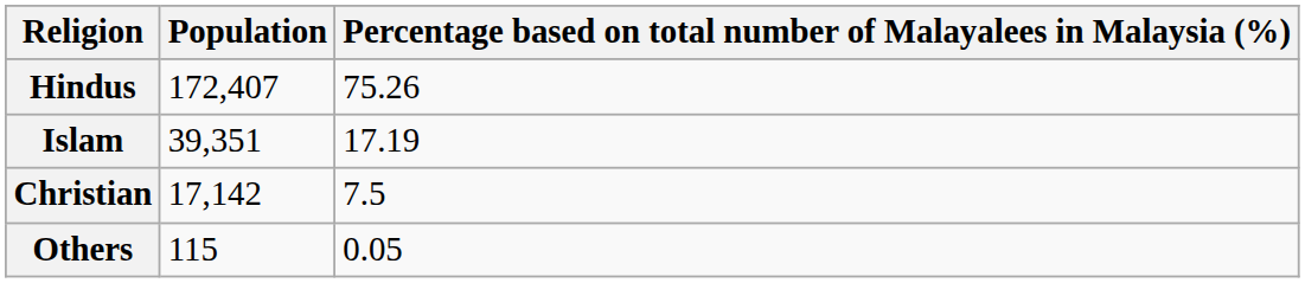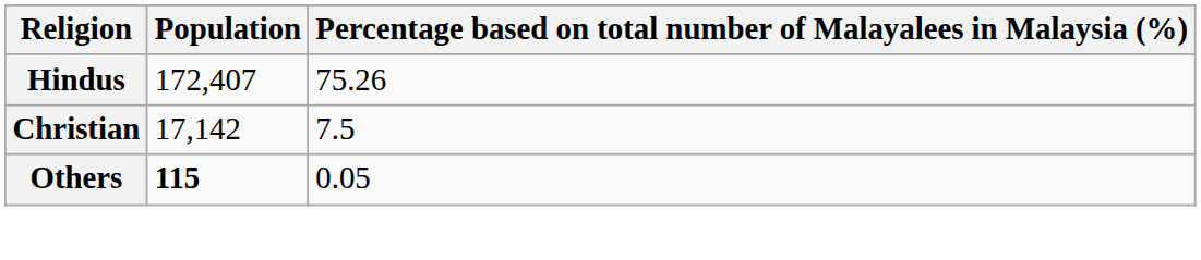- row: Islam | 39,351 | 17.19
Others | Population: normal -> bold
